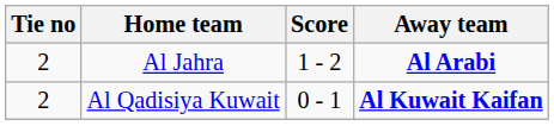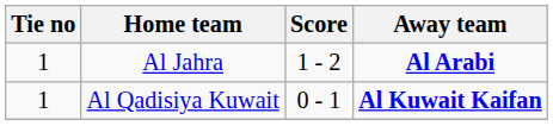Al Jahra | Tie no: 2 -> 1
Al Qadisiya Kuwait | Tie no: 2 -> 1
